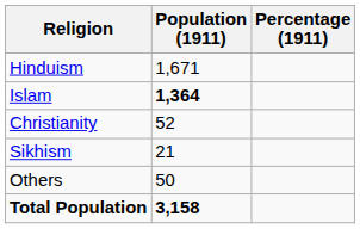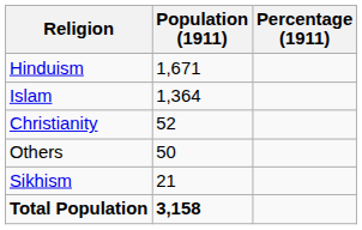Islam | Population (1911): bold -> normal
rows swapped: Sikhism <-> Others
